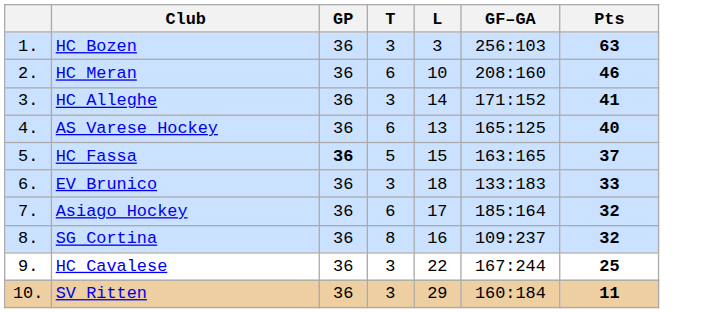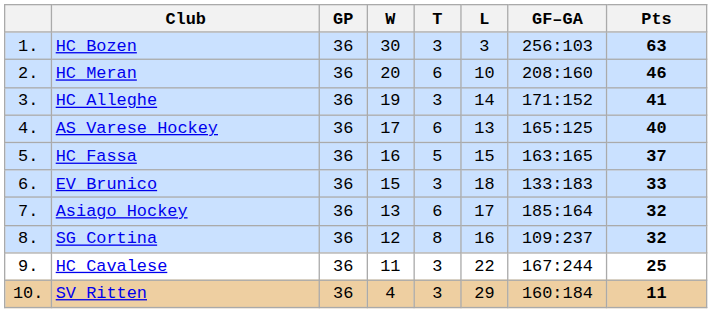+ column: W | 30 | 20 | 19 | 17 | 16 | 15 | 13 | 12 | 11 | 4
HC Fassa | GP: bold -> normal
